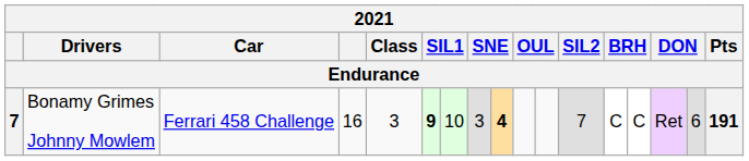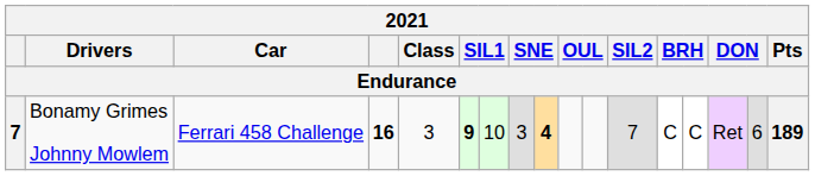Bonamy Grimes Johnny Mowlem | column 4: normal -> bold
Bonamy Grimes Johnny Mowlem | Pts: 191 -> 189
